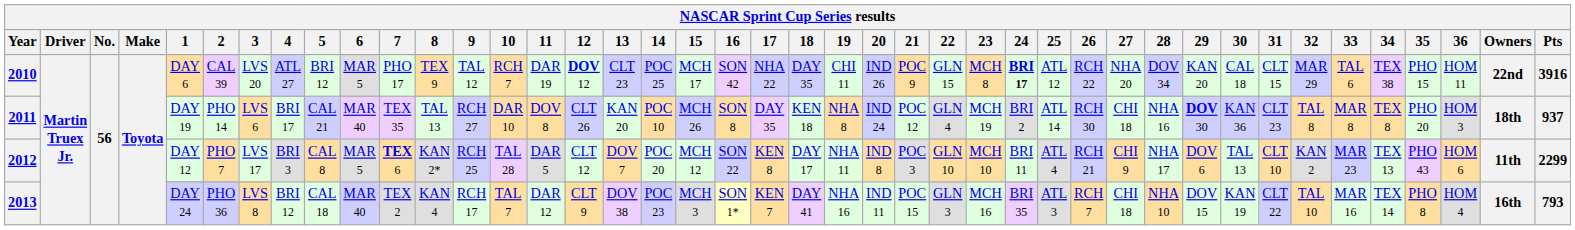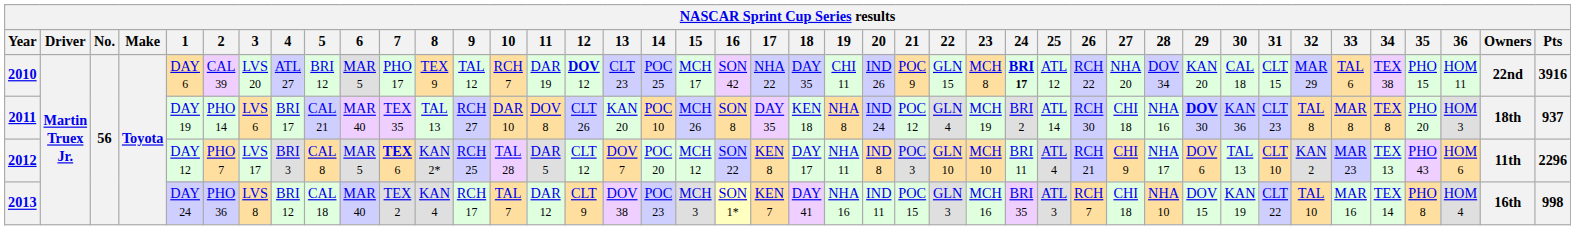2012 | Pts: 2299 -> 2296
2013 | Pts: 793 -> 998
